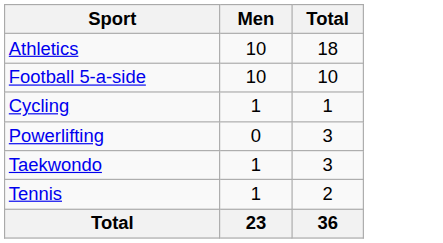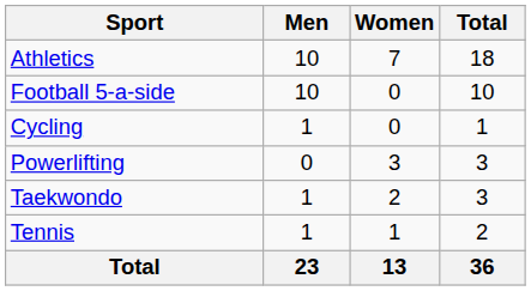+ column: Women | 7 | 0 | 0 | 3 | 2 | 1 | 13
